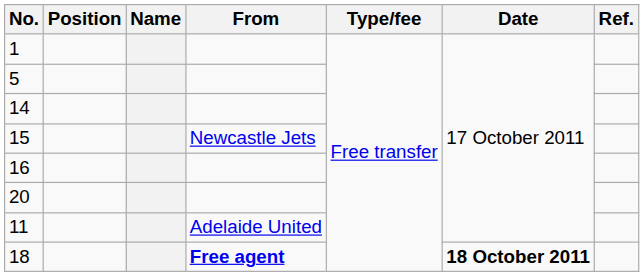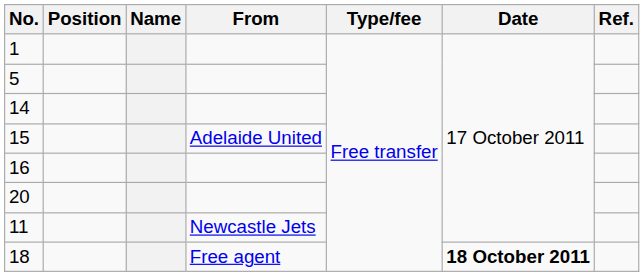15 | From: Newcastle Jets -> Adelaide United
11 | From: Adelaide United -> Newcastle Jets
18 | From: bold -> normal
